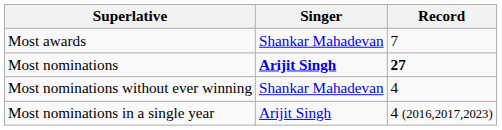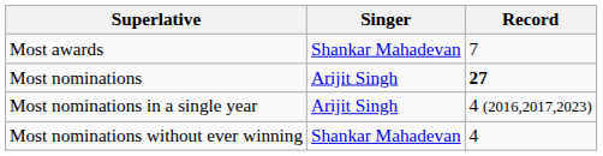Most nominations | Singer: bold -> normal
rows swapped: Most nominations without ever winning <-> Most nominations in a single year
